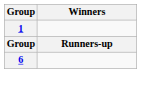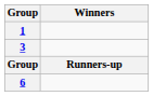+ row: 3
